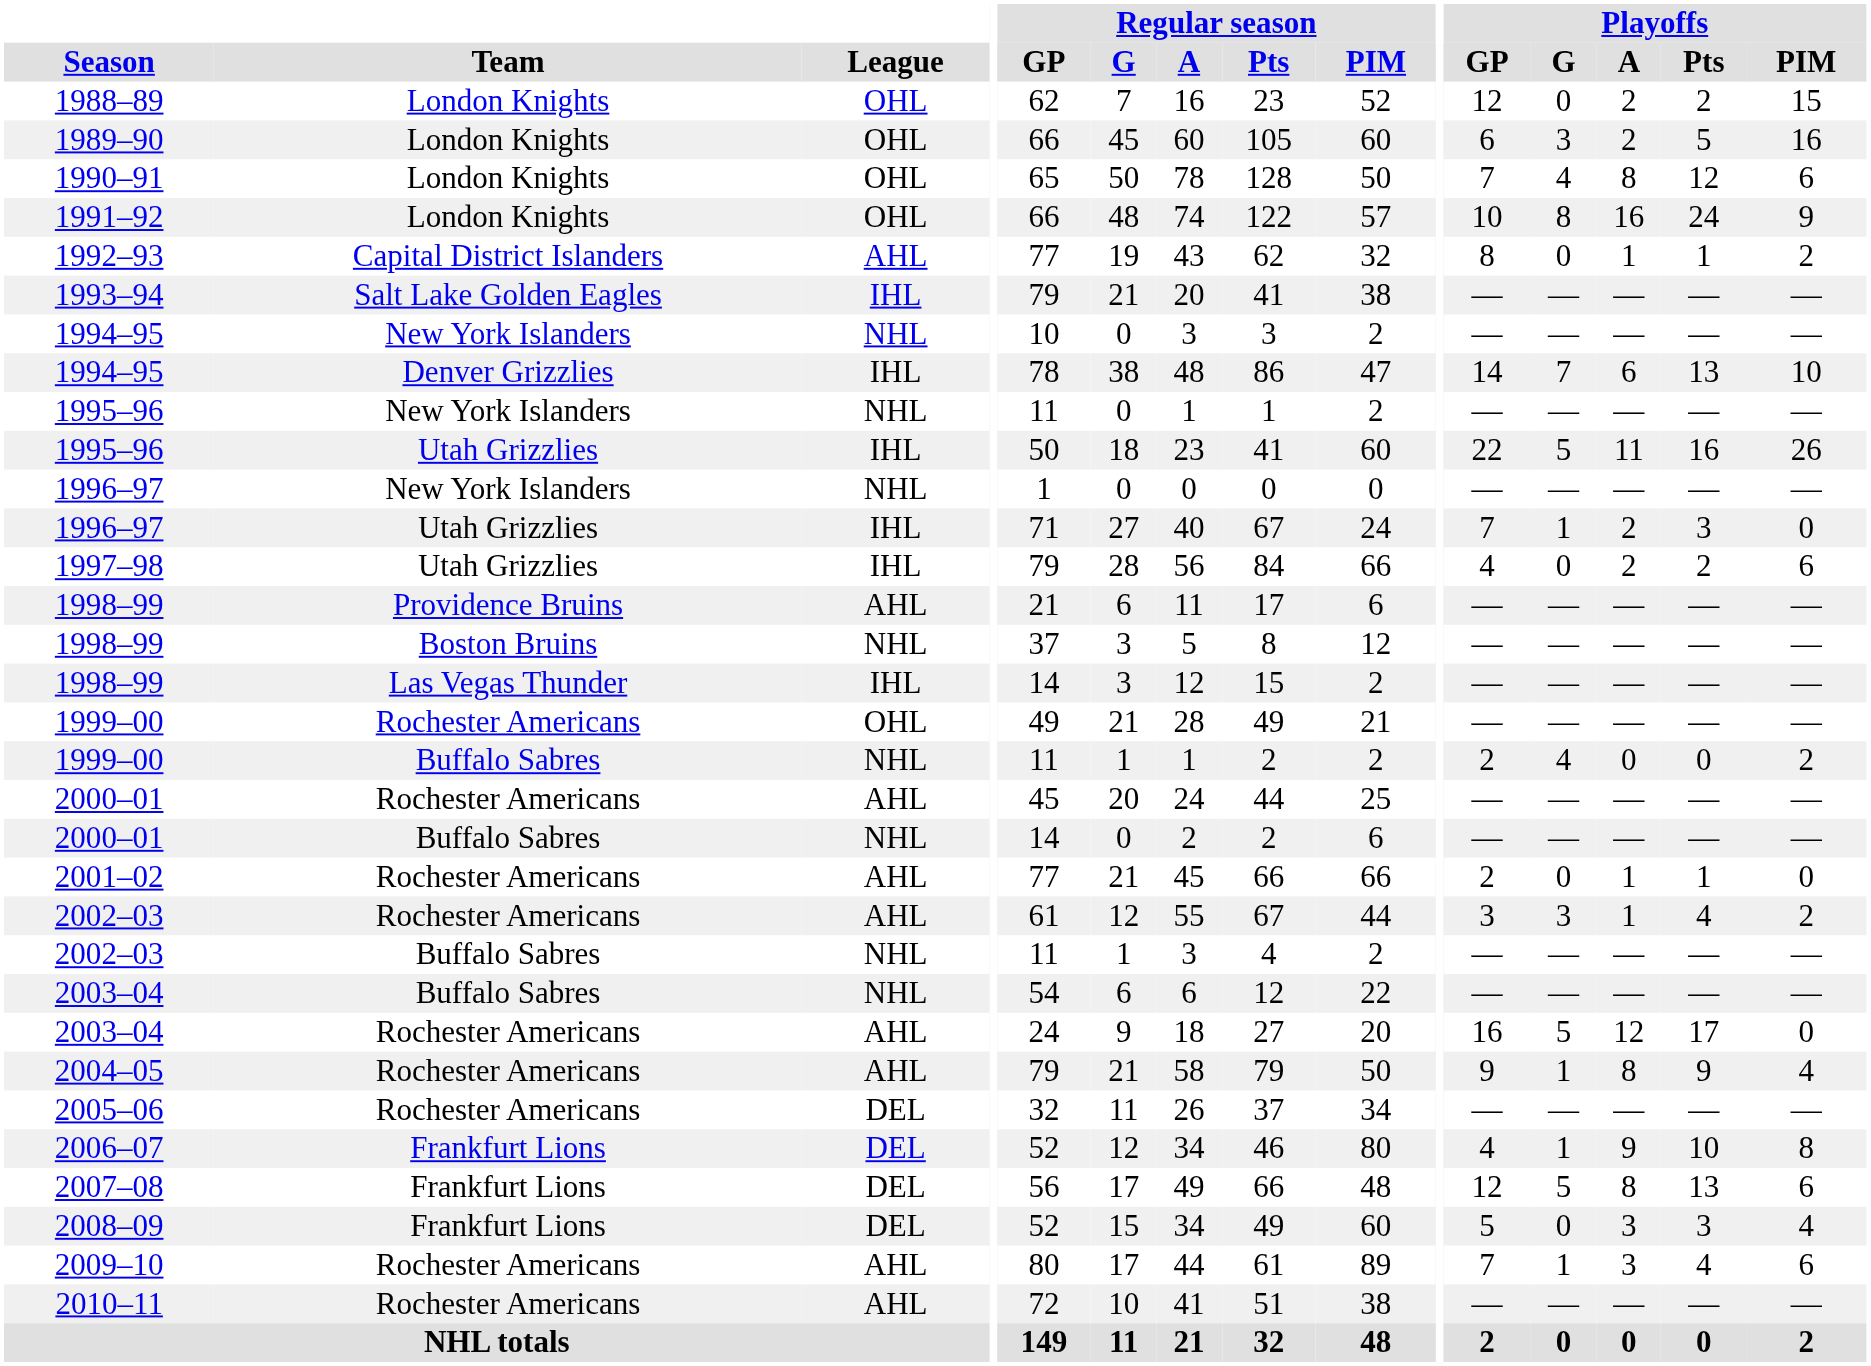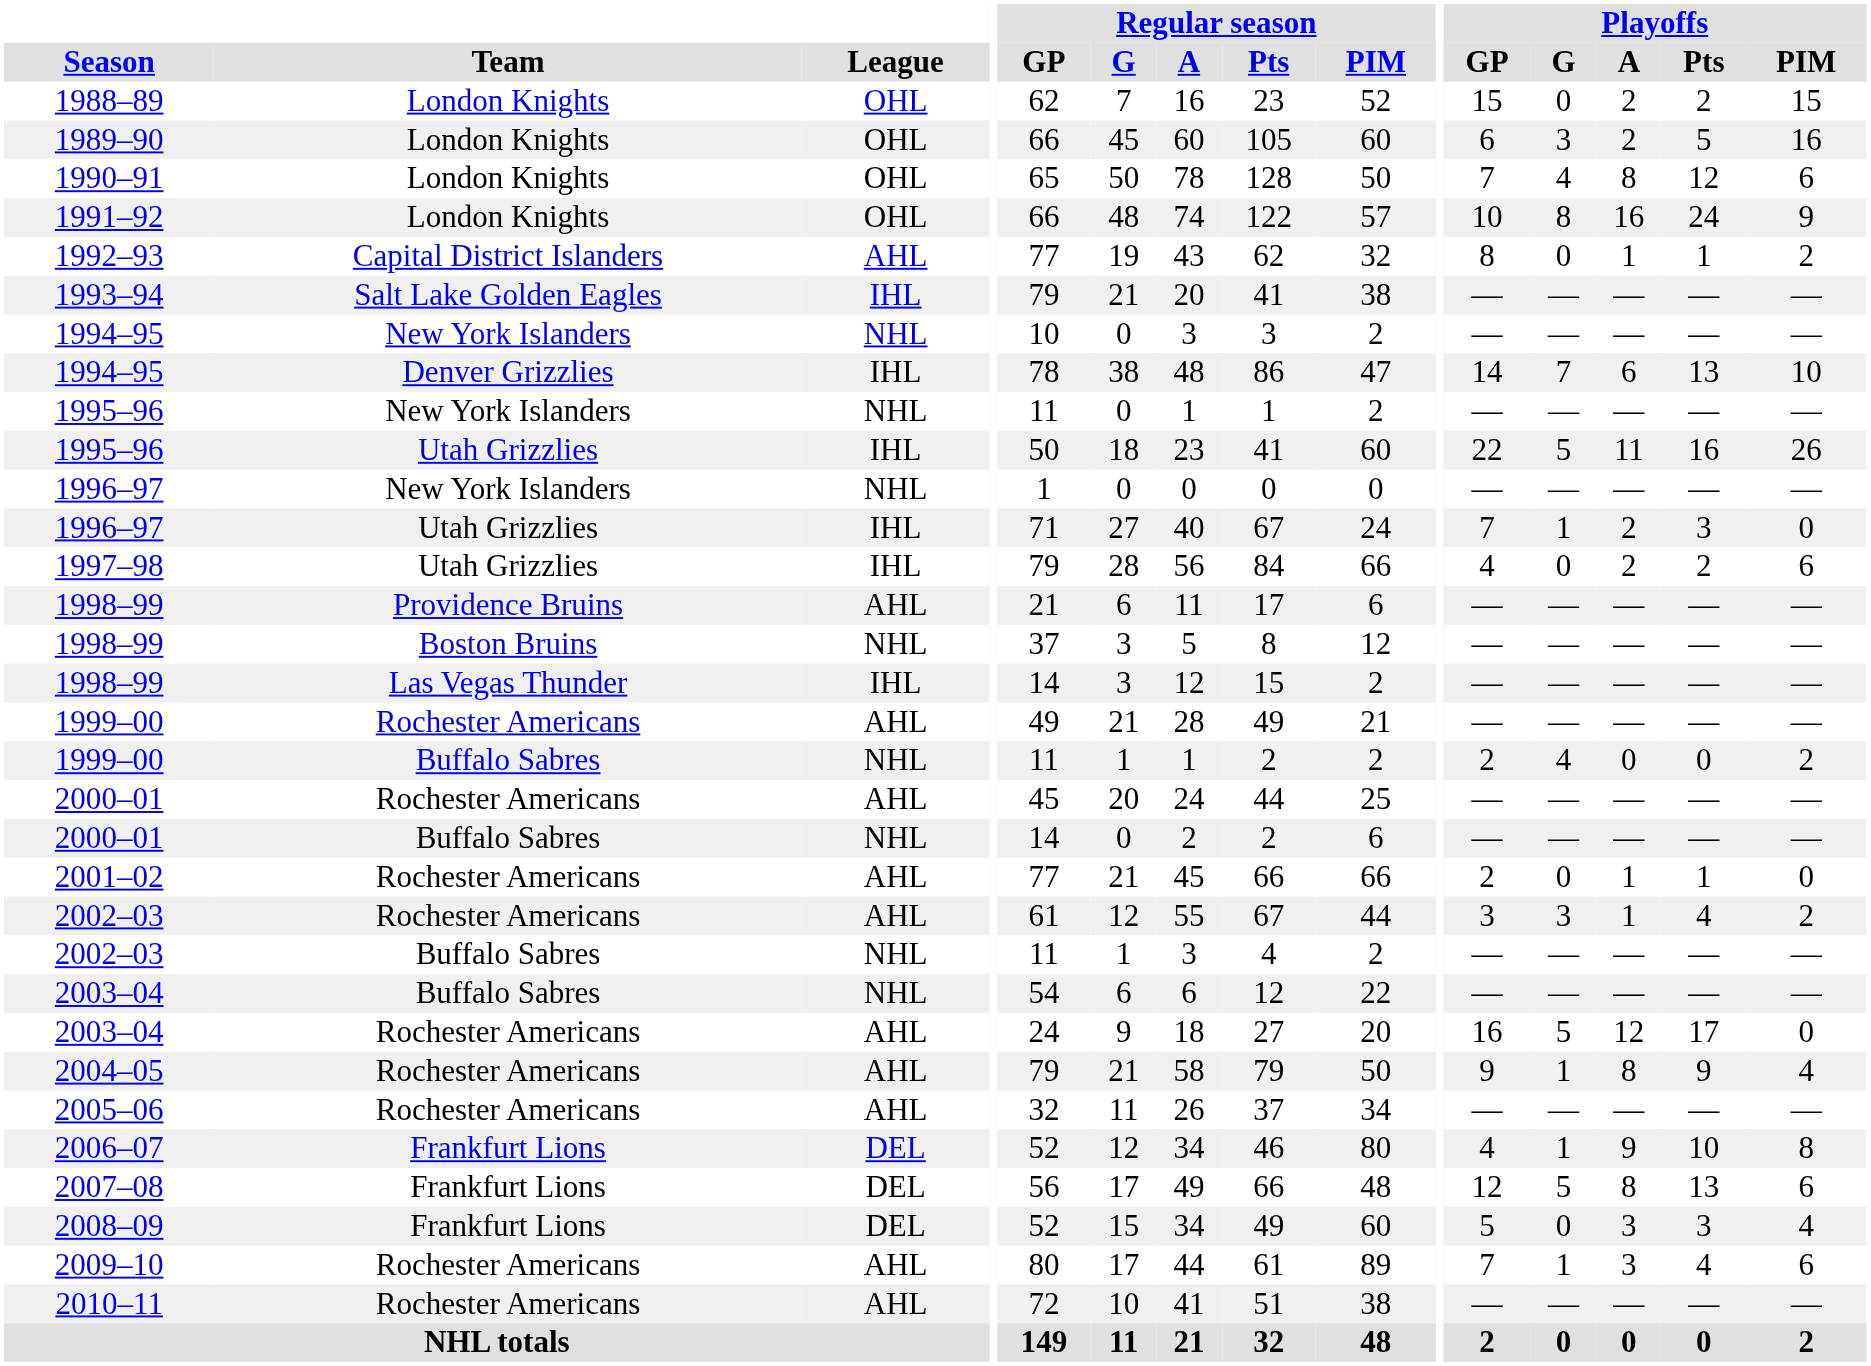1988–89 | Playoffs / GP: 12 -> 15
1999–00 / Rochester Americans | League: OHL -> AHL
2005–06 | League: DEL -> AHL
